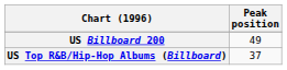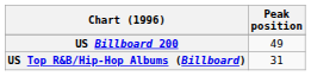US Top R&B/Hip-Hop Albums (Billboard) | Peak position: 37 -> 31
